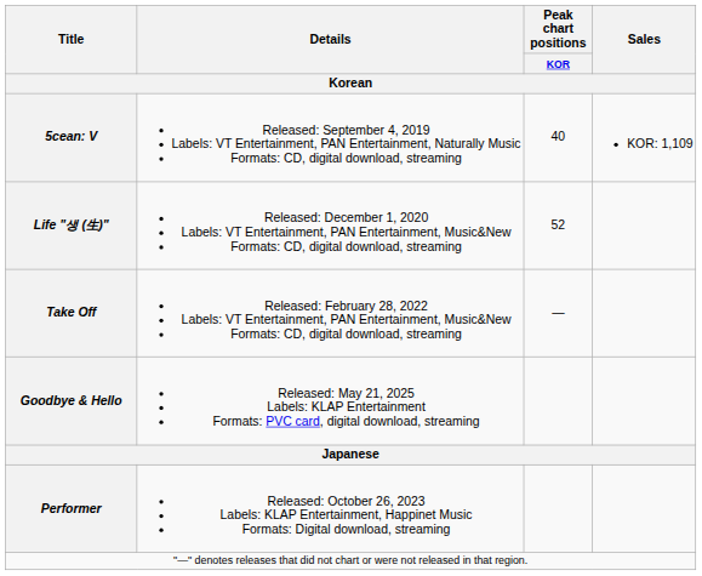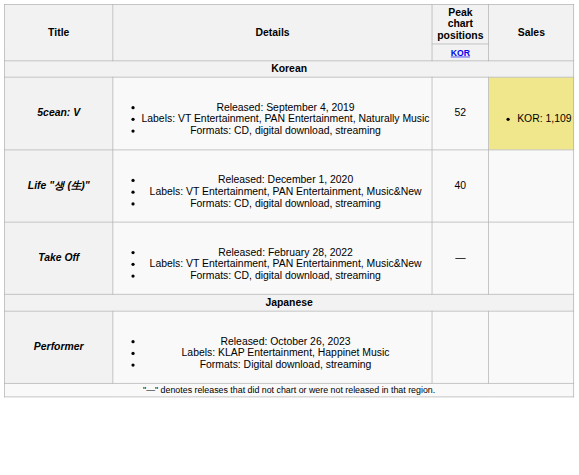5cean: V | Peak chart positions / KOR: 40 -> 52
5cean: V | Sales: no background -> khaki background
Life "생 (生)" | Peak chart positions / KOR: 52 -> 40
- row: Goodbye & Hello | Released: May 21, 2025 Labels: KLAP Entertainment Formats: PVC card, digital download, streaming
